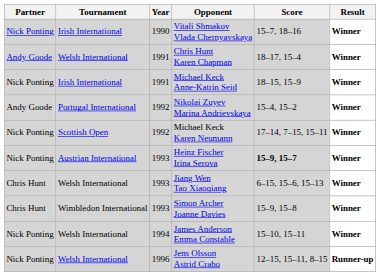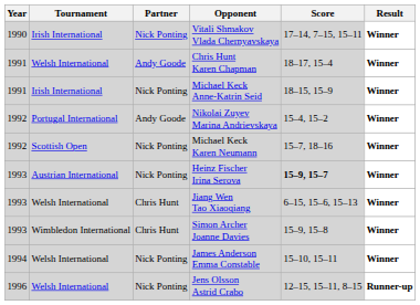columns swapped: Year <-> Partner
Vitali Shmakov Vlada Chernyavskaya | Score: 15–7, 18–16 -> 17–14, 7–15, 15–11
Michael Keck Karen Neumann | Score: 17–14, 7–15, 15–11 -> 15–7, 18–16
